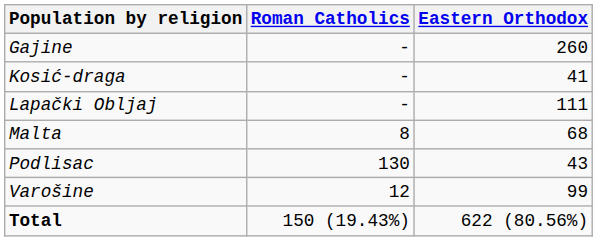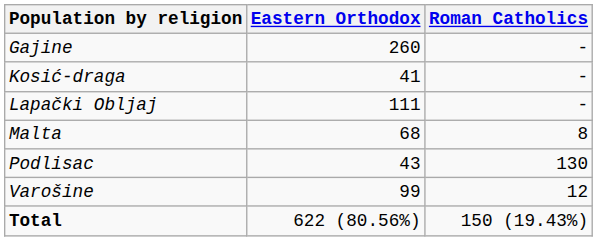columns swapped: Eastern Orthodox <-> Roman Catholics
